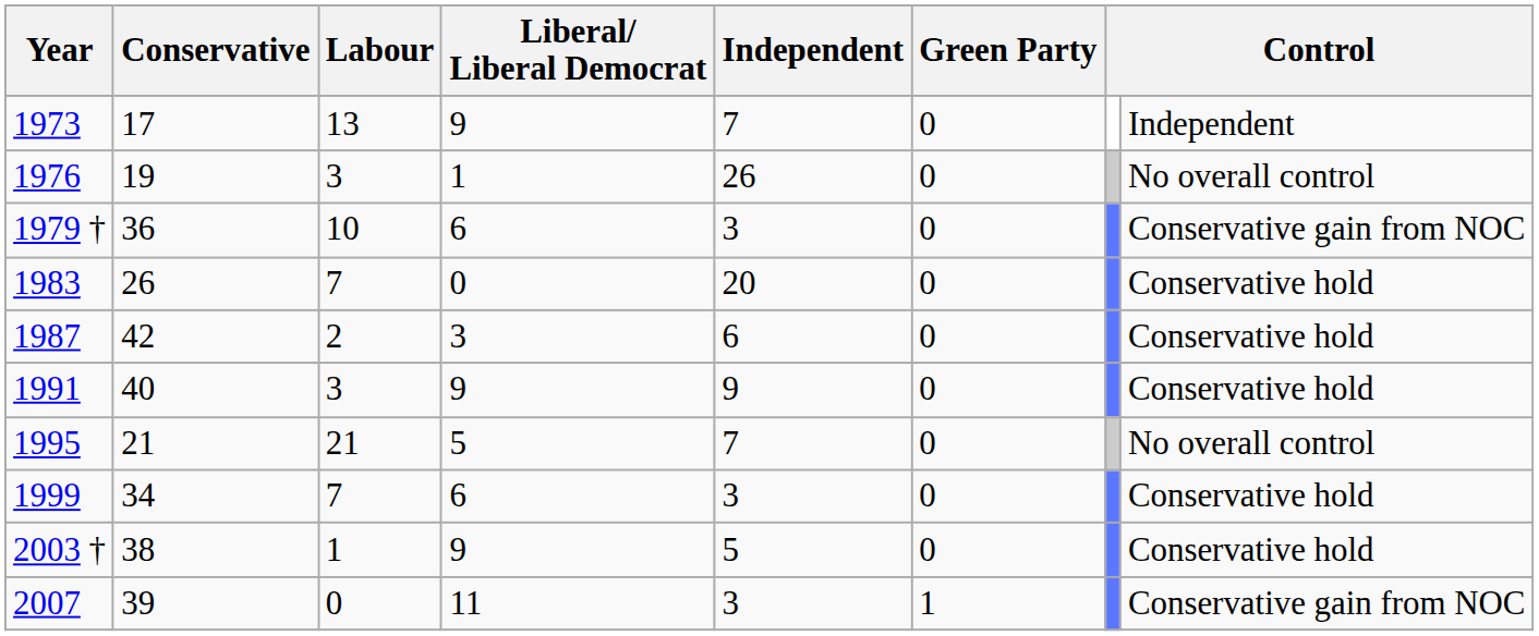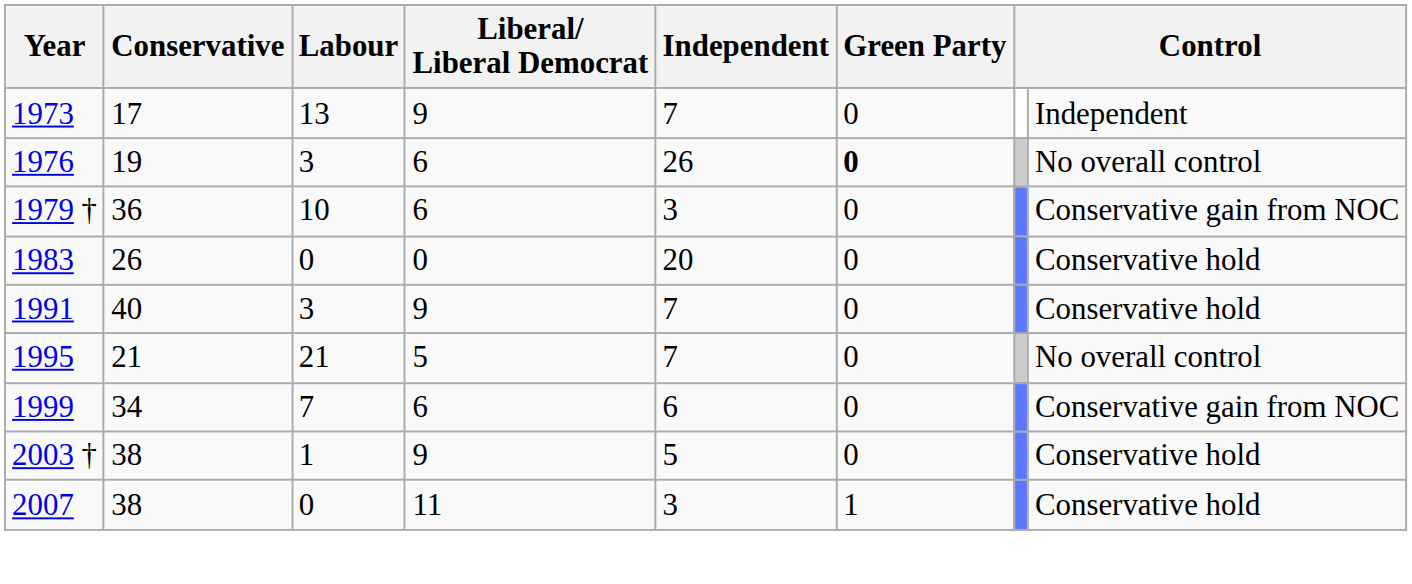1976 | Liberal/ Liberal Democrat: 1 -> 6
1976 | Green Party: normal -> bold
1983 | Labour: 7 -> 0
- row: 1987 | 42 | 2 | 3 | 6 | 0 | Conservative hold
1991 | Independent: 9 -> 7
1999 | Independent: 3 -> 6
1999 | column 8: Conservative hold -> Conservative gain from NOC
2007 | Conservative: 39 -> 38
2007 | column 8: Conservative gain from NOC -> Conservative hold
